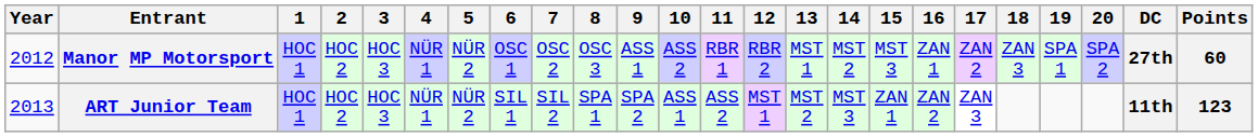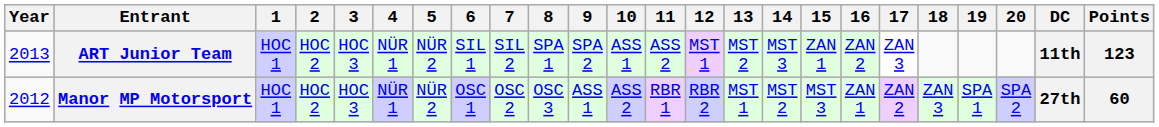rows swapped: Manor MP Motorsport <-> ART Junior Team
